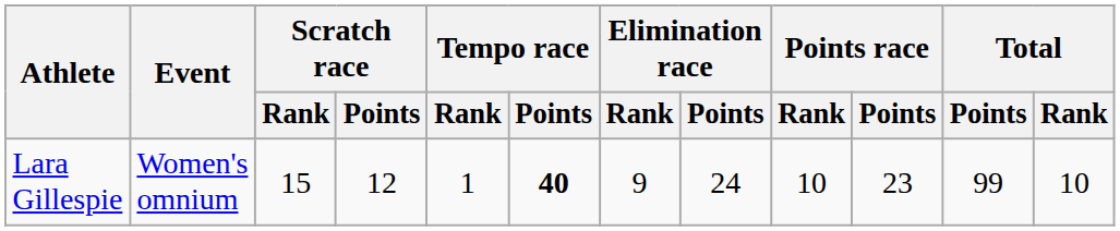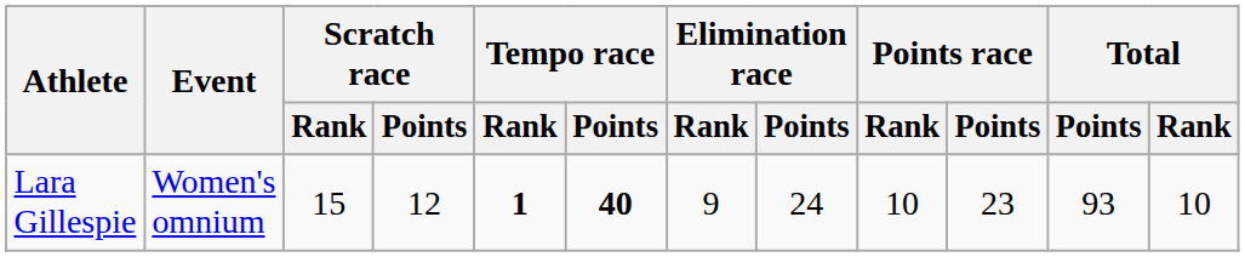Lara Gillespie | Tempo race / Rank: normal -> bold
Lara Gillespie | Total / Points: 99 -> 93
